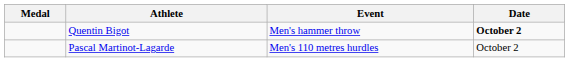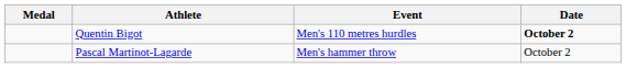Quentin Bigot | Event: Men's hammer throw -> Men's 110 metres hurdles
Pascal Martinot-Lagarde | Event: Men's 110 metres hurdles -> Men's hammer throw
